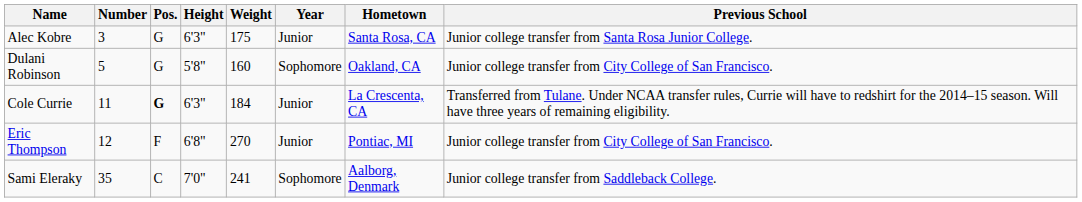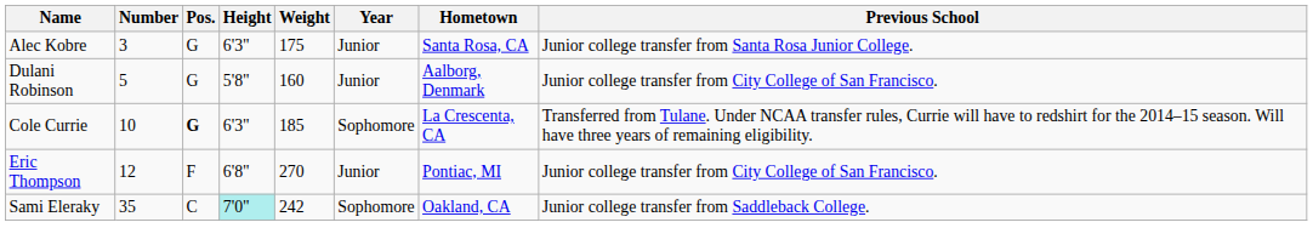Dulani Robinson | Year: Sophomore -> Junior
Dulani Robinson | Hometown: Oakland, CA -> Aalborg, Denmark
Cole Currie | Number: 11 -> 10
Cole Currie | Weight: 184 -> 185
Cole Currie | Year: Junior -> Sophomore
Sami Eleraky | Height: no background -> paleturquoise background
Sami Eleraky | Weight: 241 -> 242
Sami Eleraky | Hometown: Aalborg, Denmark -> Oakland, CA
